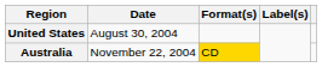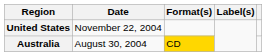United States | Date: August 30, 2004 -> November 22, 2004
Australia | Date: November 22, 2004 -> August 30, 2004
